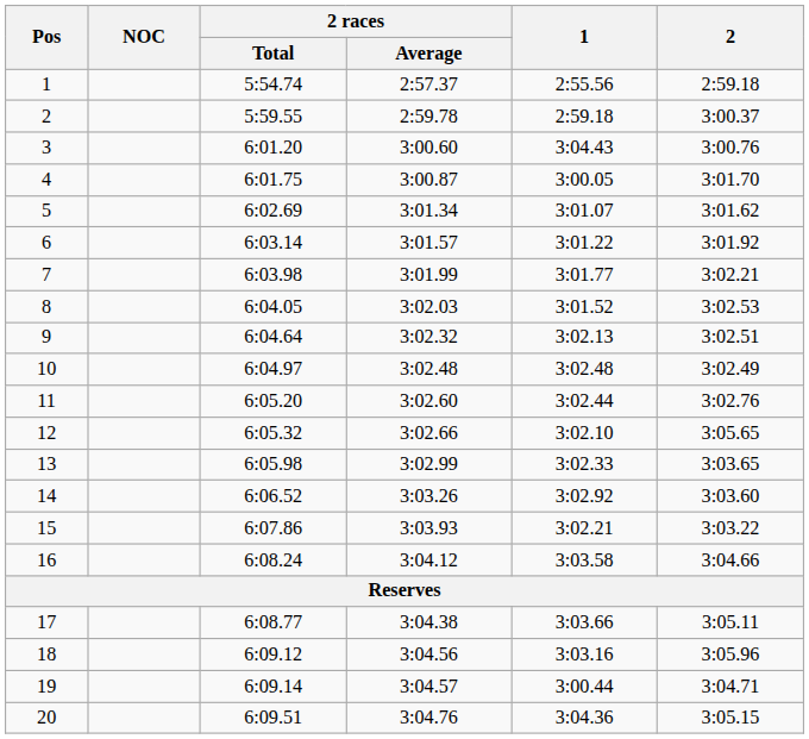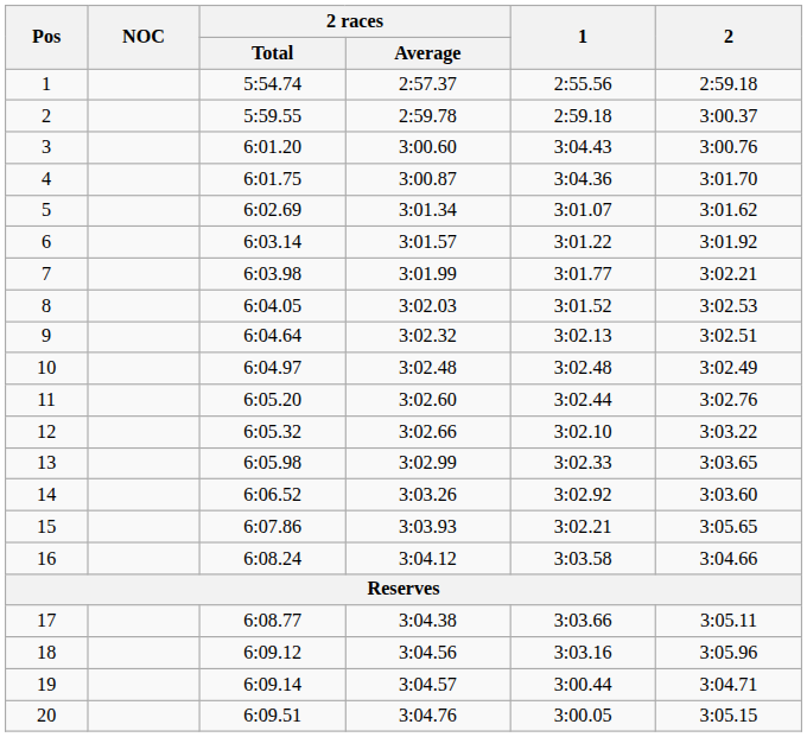4 | 1: 3:00.05 -> 3:04.36
12 | 2: 3:05.65 -> 3:03.22
15 | 2: 3:03.22 -> 3:05.65
20 | 1: 3:04.36 -> 3:00.05
